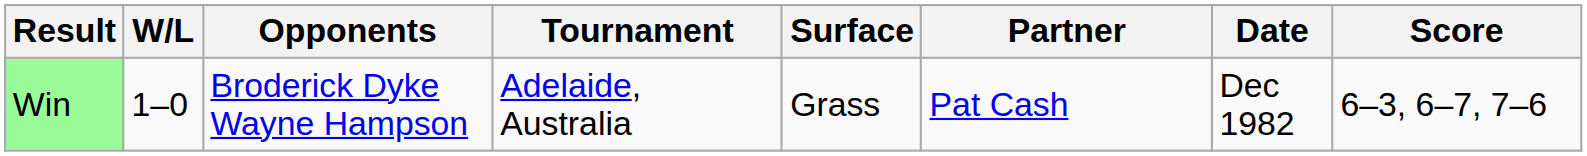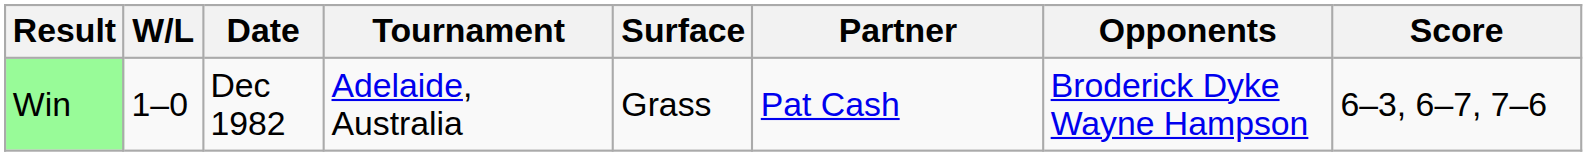columns swapped: Date <-> Opponents
